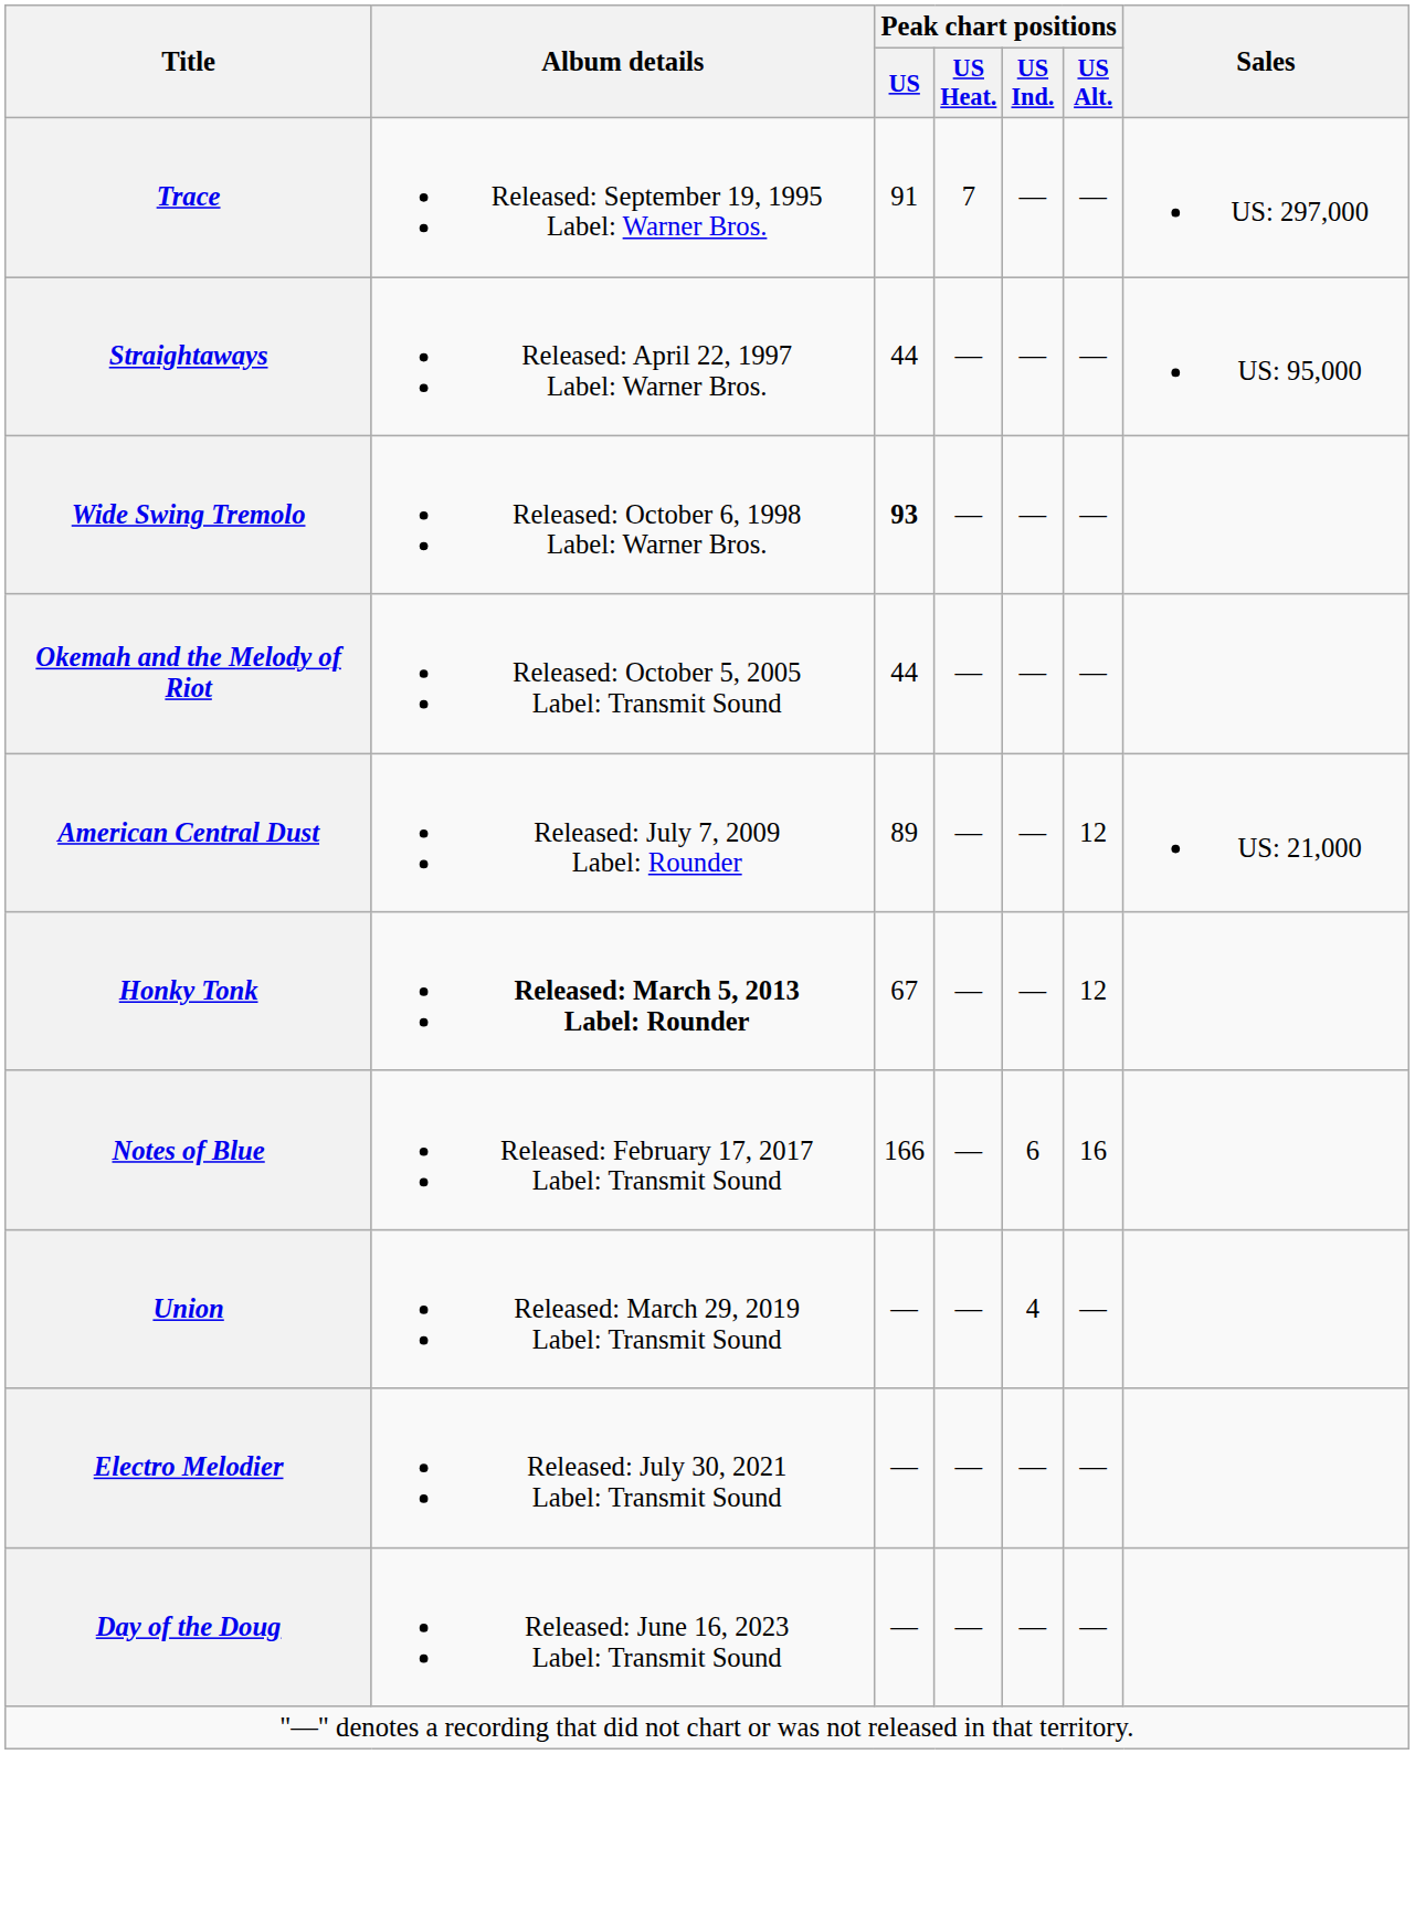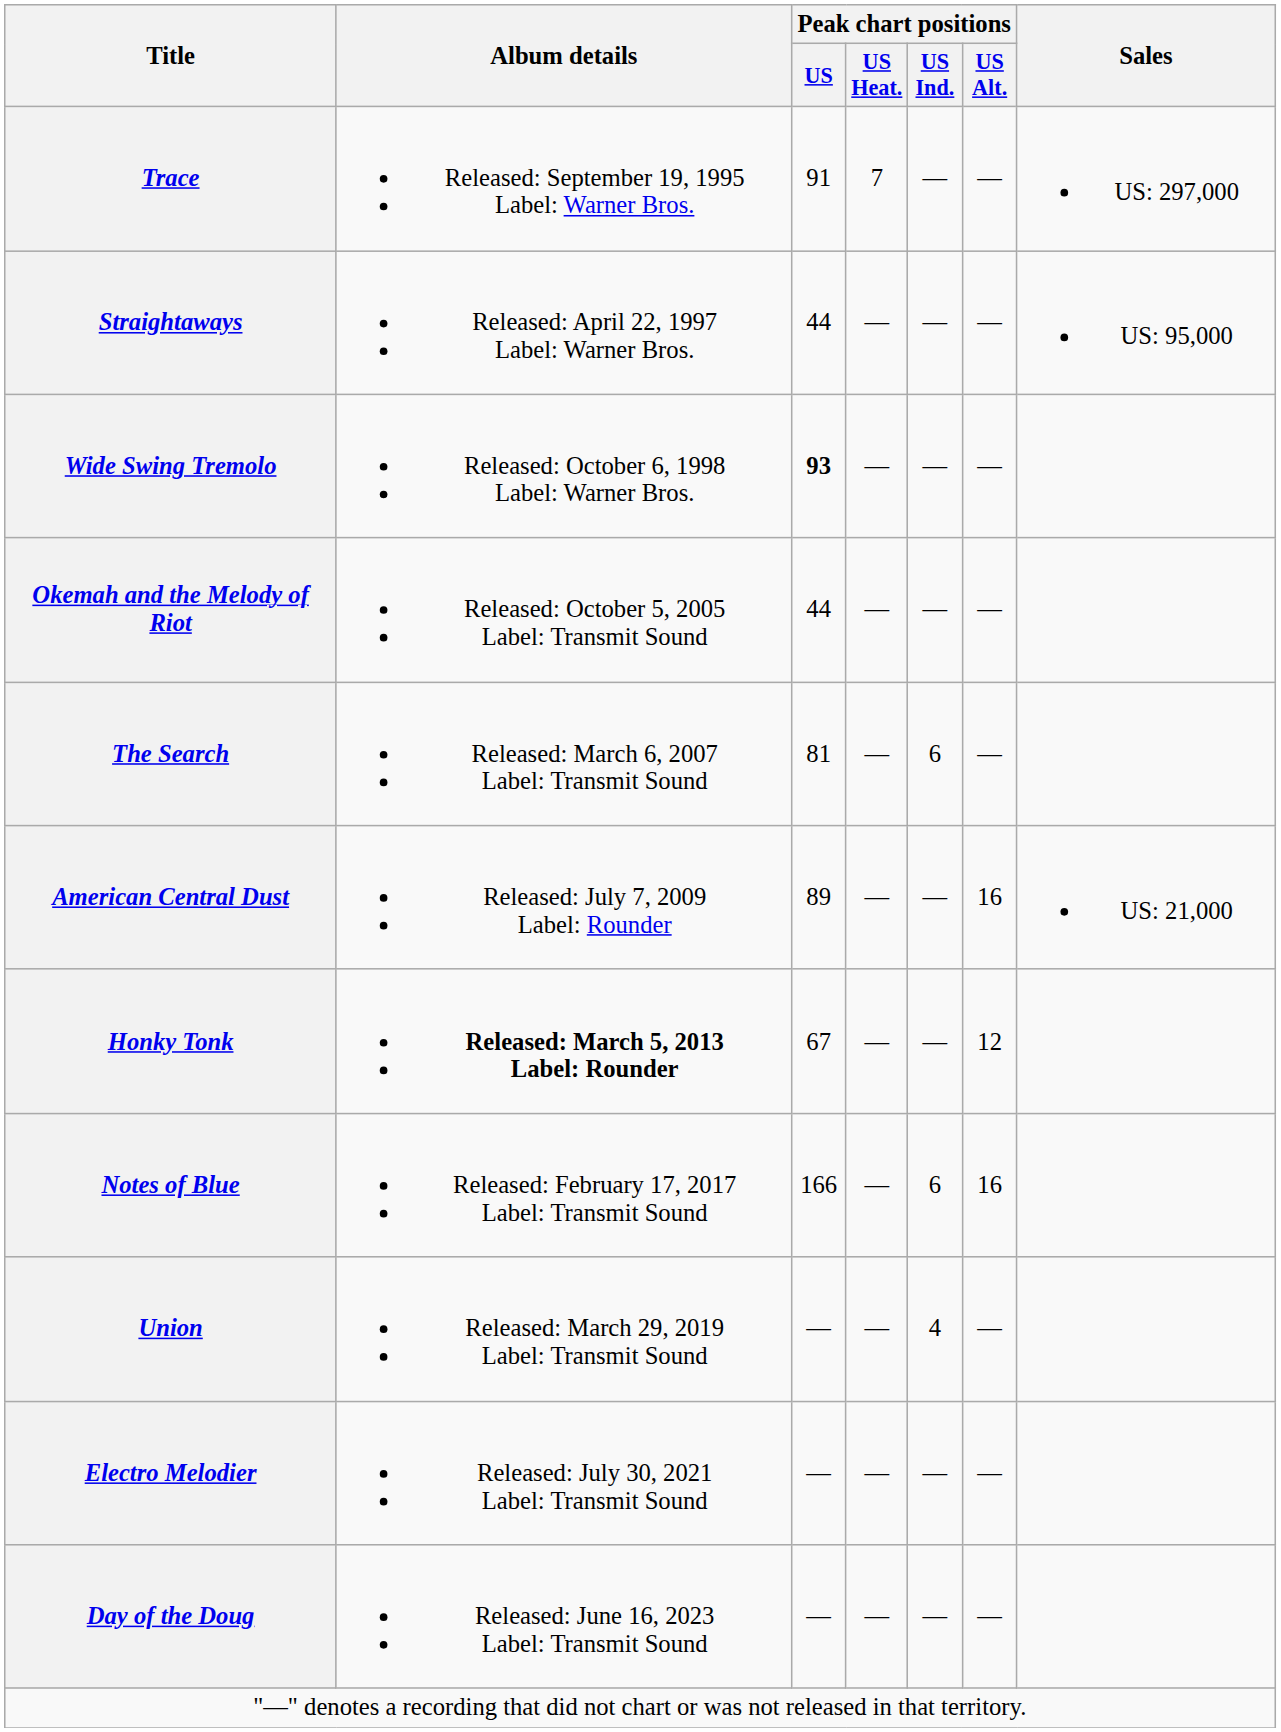+ row: The Search | Released: March 6, 2007 Label: Transmit Sound | 81 | — | 6 | —
American Central Dust | Peak chart positions / US Alt.: 12 -> 16
